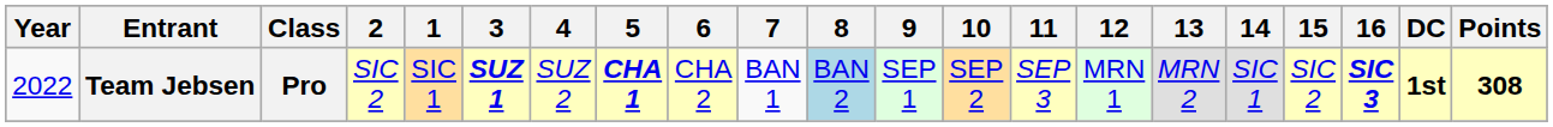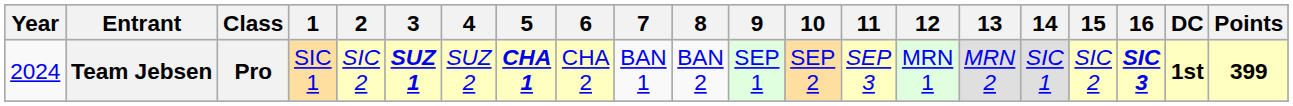columns swapped: 1 <-> 2
Team Jebsen | Year: 2022 -> 2024
Team Jebsen | 8: lightblue background -> no background
Team Jebsen | Points: 308 -> 399
